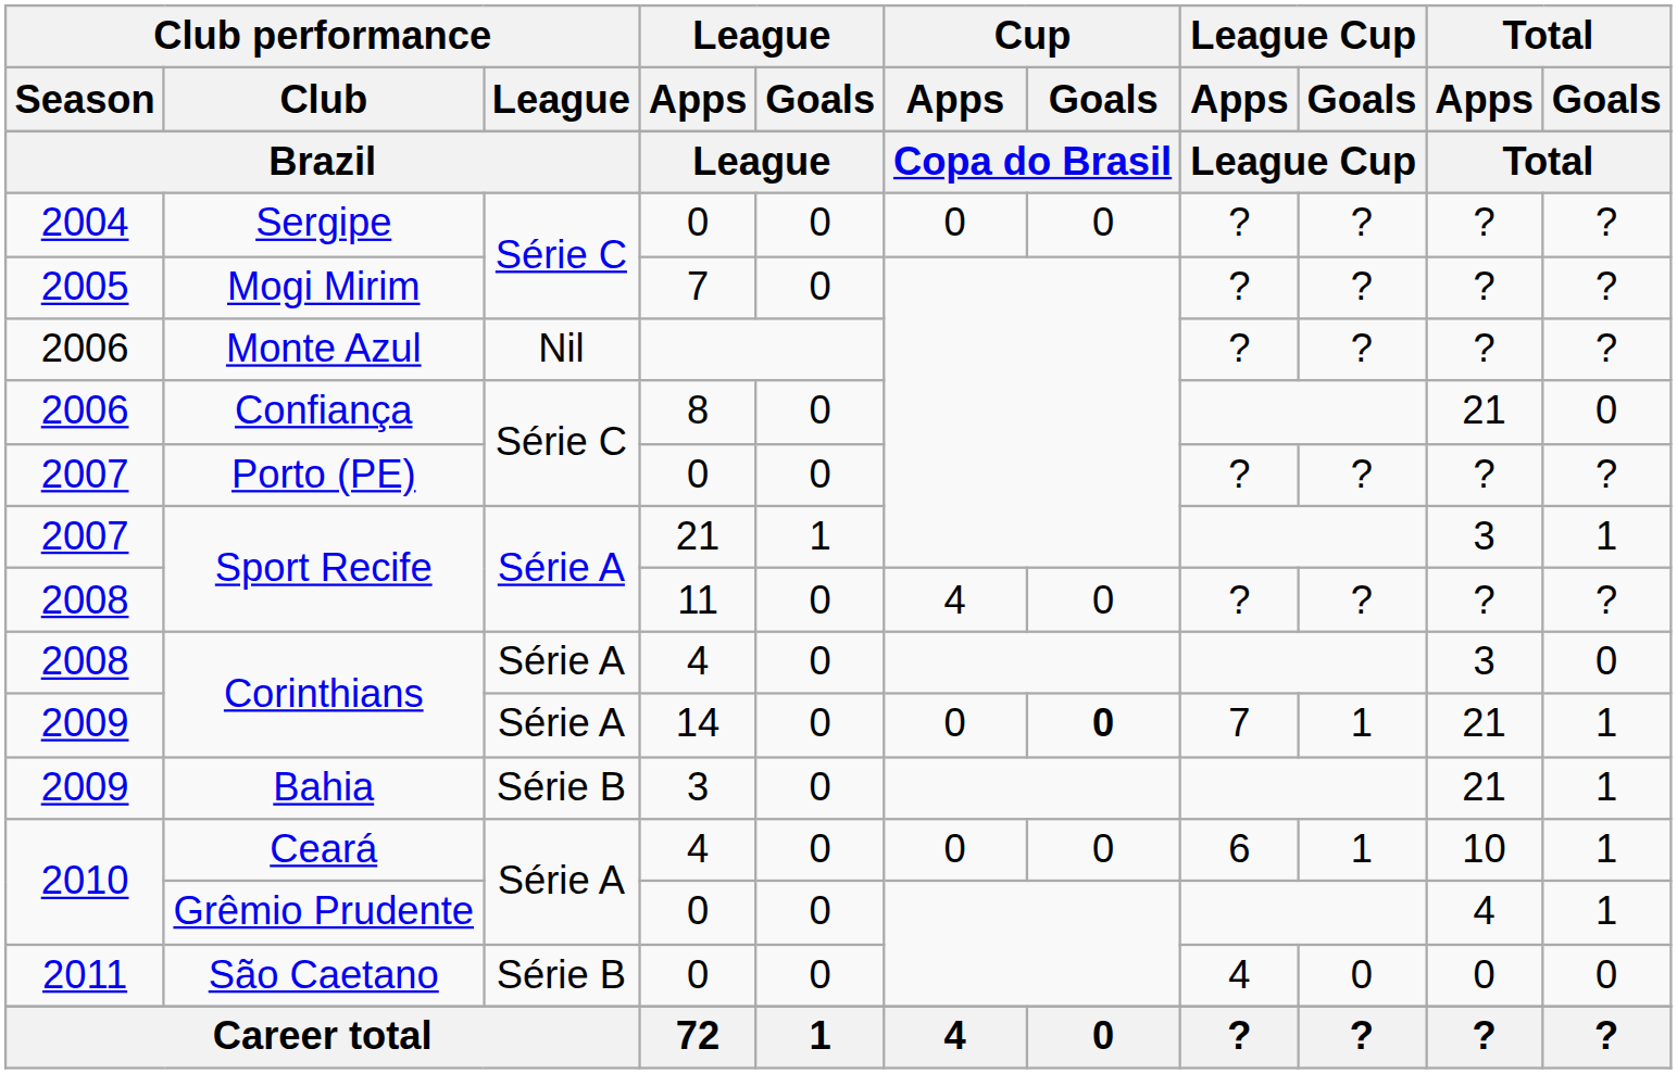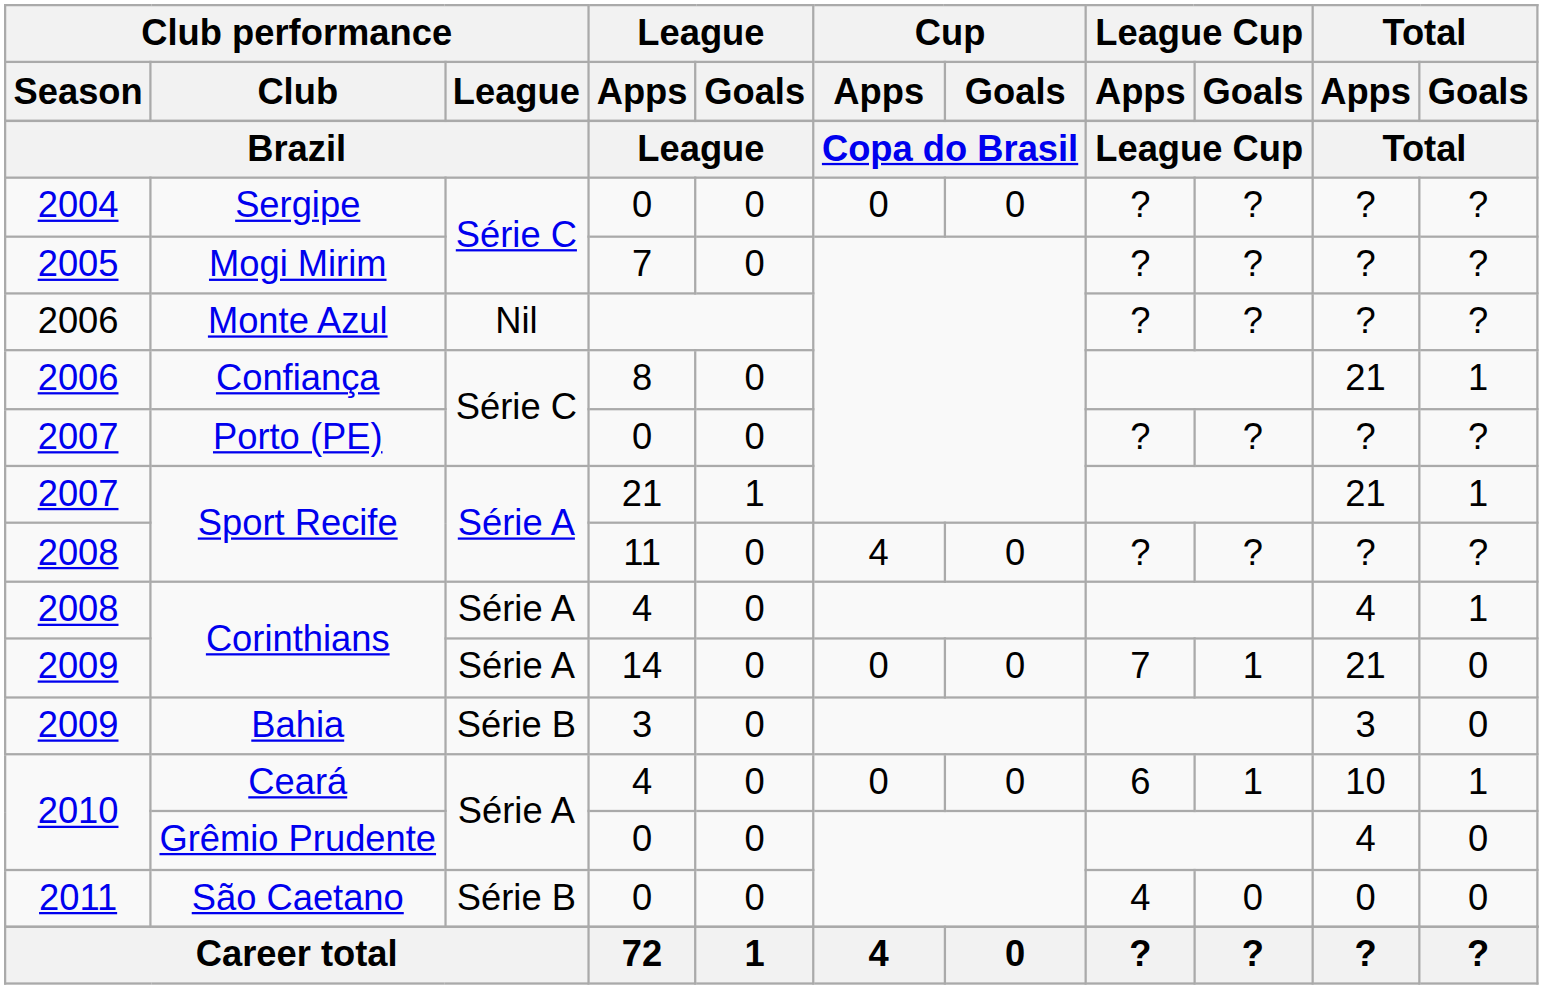Confiança | Total / Goals: 0 -> 1
Sport Recife / 21 | Total / Apps: 3 -> 21
Corinthians / 4 | Total / Apps: 3 -> 4
Corinthians / 4 | Total / Goals: 0 -> 1
Corinthians / 14 | Cup / Goals: bold -> normal
Corinthians / 14 | Total / Goals: 1 -> 0
Bahia | Total / Apps: 21 -> 3
Bahia | Total / Goals: 1 -> 0
Grêmio Prudente | Total / Goals: 1 -> 0
